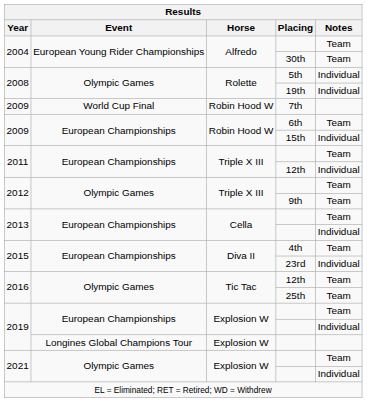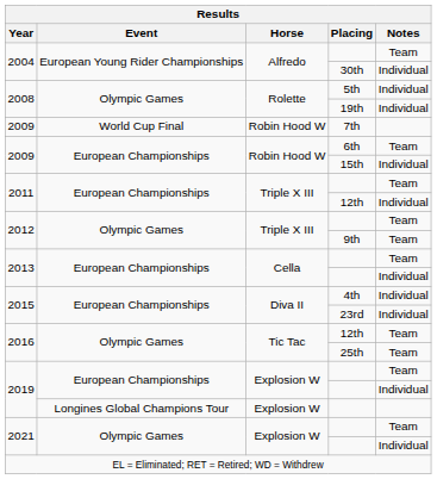30th | Notes: Team -> Individual
4th | Notes: Team -> Individual
